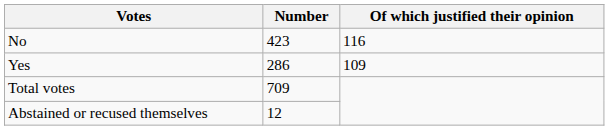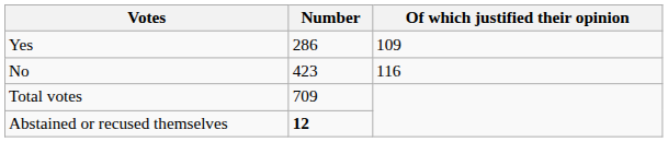rows swapped: Yes <-> No
Abstained or recused themselves | Number: normal -> bold
